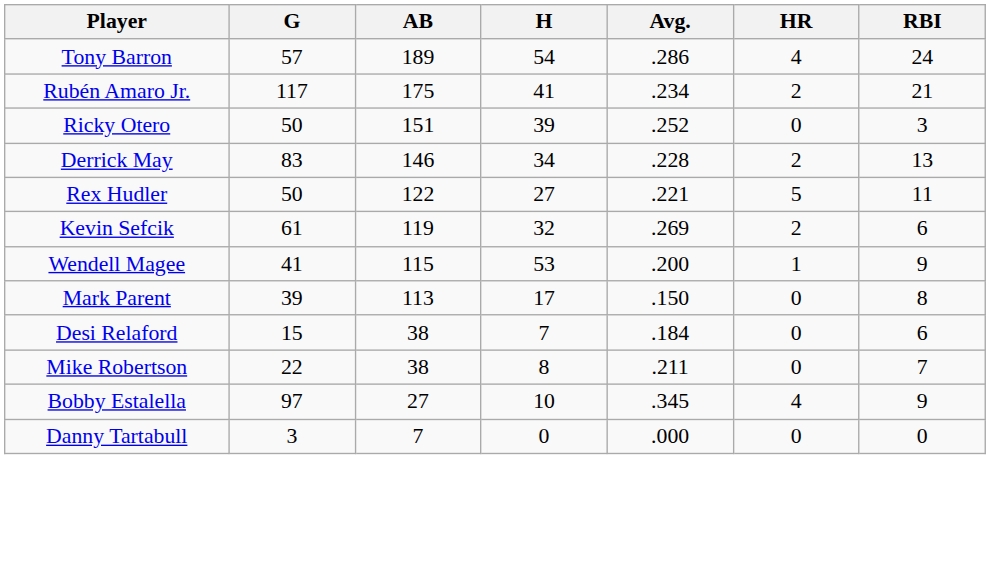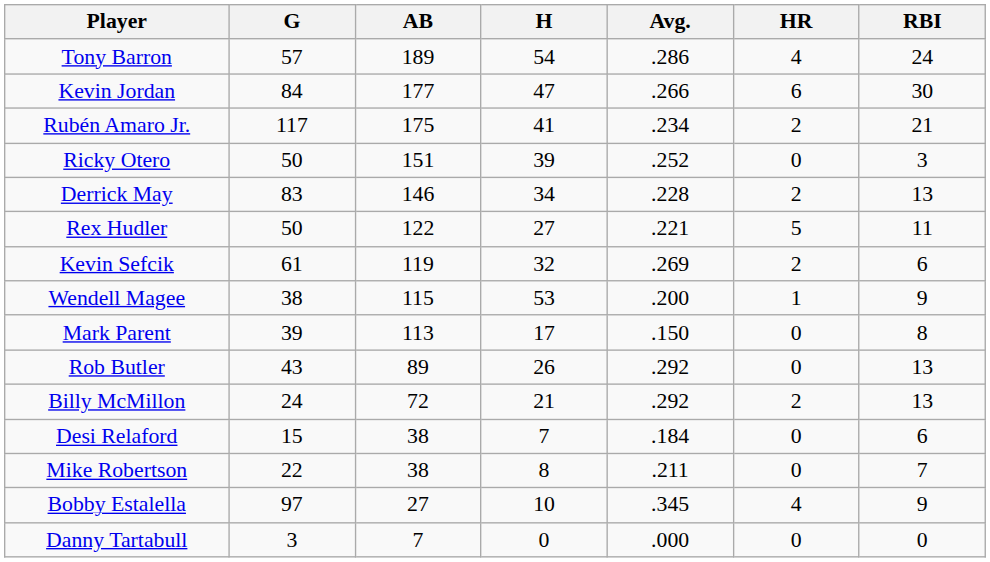+ row: Kevin Jordan | 84 | 177 | 47 | .266 | 6 | 30
Wendell Magee | G: 41 -> 38
+ row: Rob Butler | 43 | 89 | 26 | .292 | 0 | 13
+ row: Billy McMillon | 24 | 72 | 21 | .292 | 2 | 13
